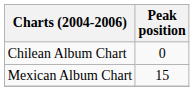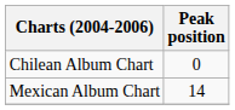Mexican Album Chart | Peak position: 15 -> 14
